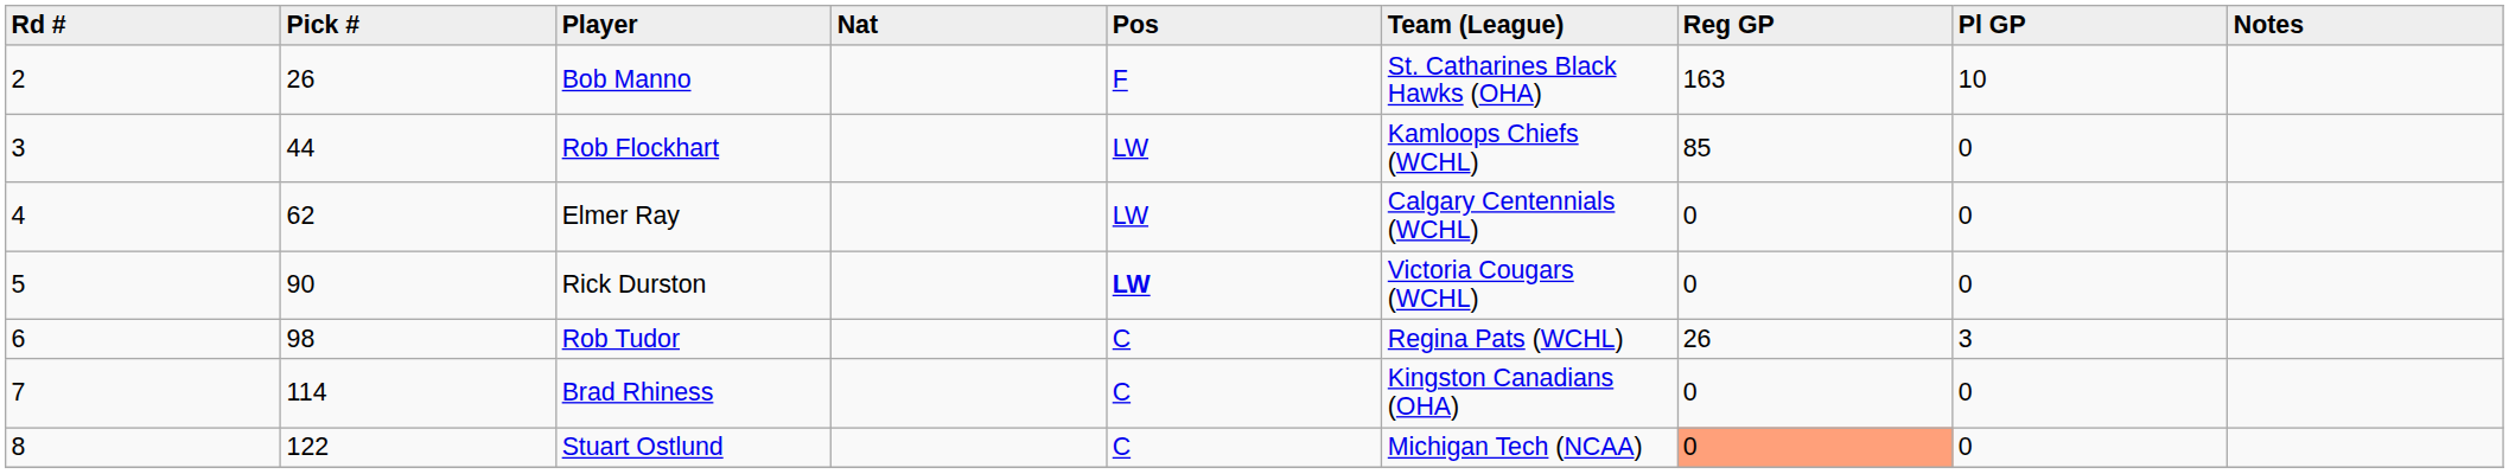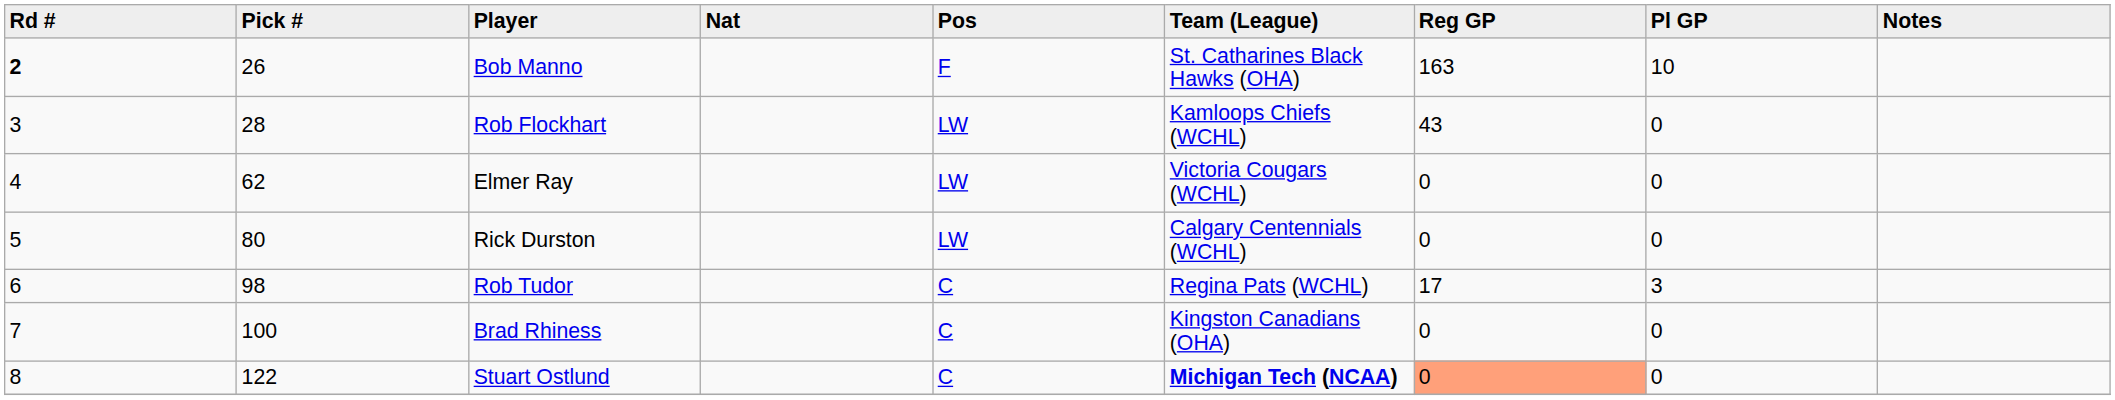Bob Manno | Rd #: normal -> bold
Rob Flockhart | Pick #: 44 -> 28
Rob Flockhart | Reg GP: 85 -> 43
Elmer Ray | Team (League): Calgary Centennials (WCHL) -> Victoria Cougars (WCHL)
Rick Durston | Pick #: 90 -> 80
Rick Durston | Pos: bold -> normal
Rick Durston | Team (League): Victoria Cougars (WCHL) -> Calgary Centennials (WCHL)
Rob Tudor | Reg GP: 26 -> 17
Brad Rhiness | Pick #: 114 -> 100
Stuart Ostlund | Team (League): normal -> bold
